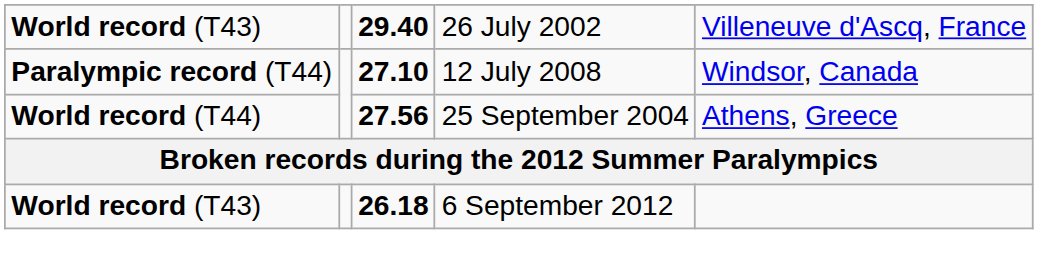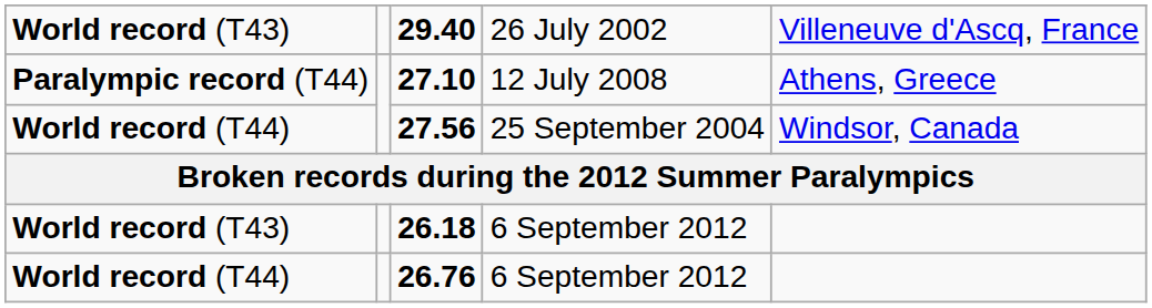27.10 | column 5: Windsor, Canada -> Athens, Greece
27.56 | column 5: Athens, Greece -> Windsor, Canada
+ row: World record (T44) | 26.76 | 6 September 2012
